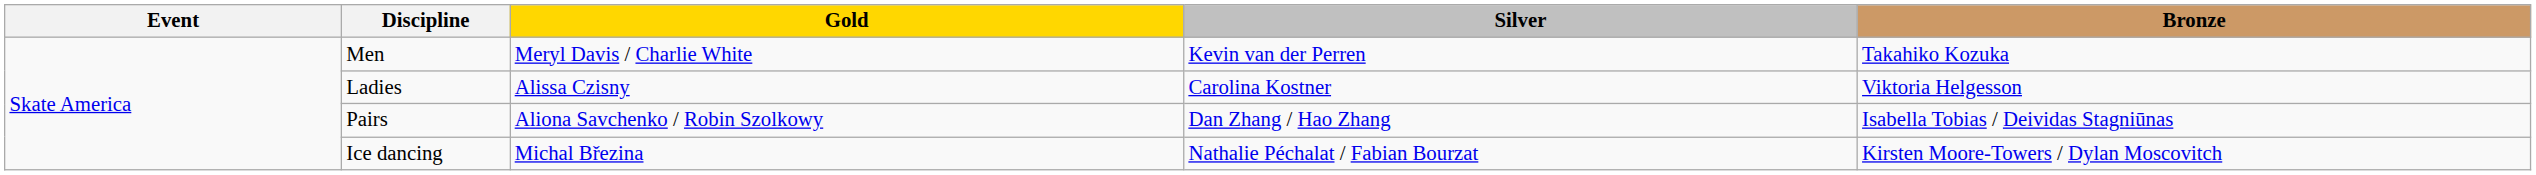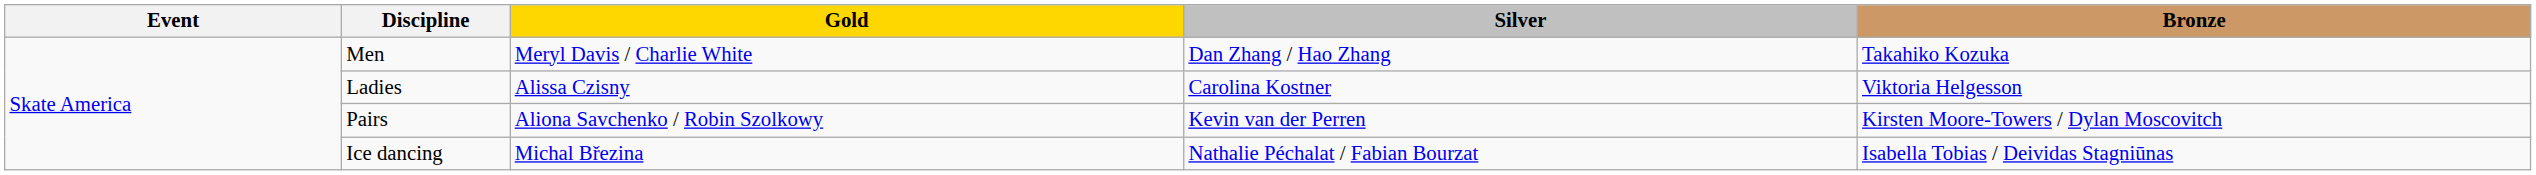Men | Silver: Kevin van der Perren -> Dan Zhang / Hao Zhang
Pairs | Silver: Dan Zhang / Hao Zhang -> Kevin van der Perren
Pairs | Bronze: Isabella Tobias / Deividas Stagniūnas -> Kirsten Moore-Towers / Dylan Moscovitch
Ice dancing | Bronze: Kirsten Moore-Towers / Dylan Moscovitch -> Isabella Tobias / Deividas Stagniūnas
